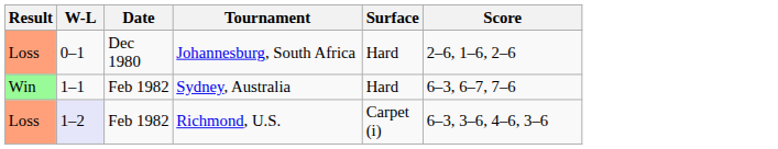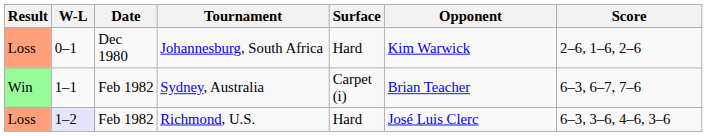+ column: Opponent | Kim Warwick | Brian Teacher | José Luis Clerc
Sydney, Australia | Surface: Hard -> Carpet (i)
Richmond, U.S. | Surface: Carpet (i) -> Hard
